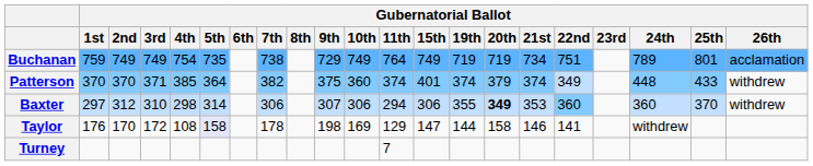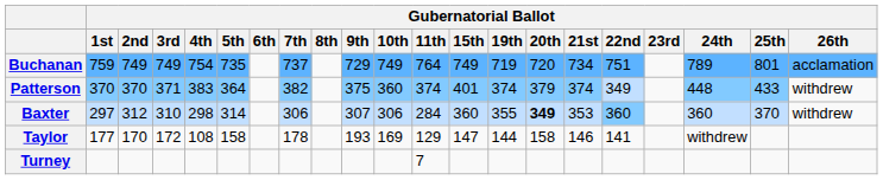Buchanan | Gubernatorial Ballot / 7th: 738 -> 737
Buchanan | Gubernatorial Ballot / 20th: 719 -> 720
Patterson | Gubernatorial Ballot / 4th: 385 -> 383
Baxter | Gubernatorial Ballot / 11th: 294 -> 284
Baxter | Gubernatorial Ballot / 15th: 306 -> 360
Taylor | Gubernatorial Ballot / 1st: 176 -> 177
Taylor | Gubernatorial Ballot / 5th: lavender background -> no background
Taylor | Gubernatorial Ballot / 9th: 198 -> 193
